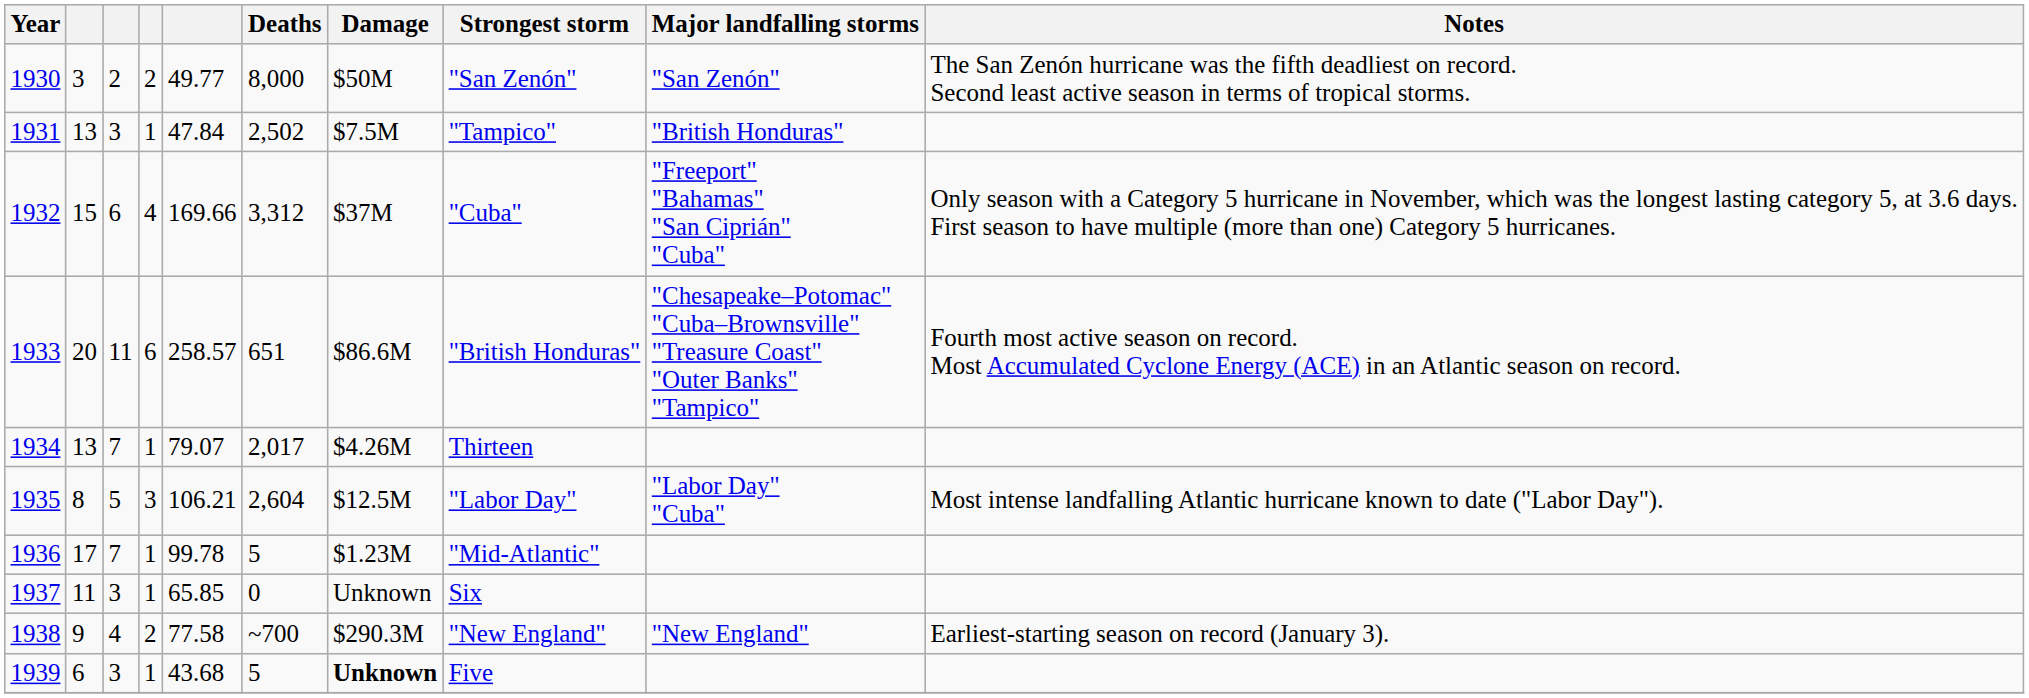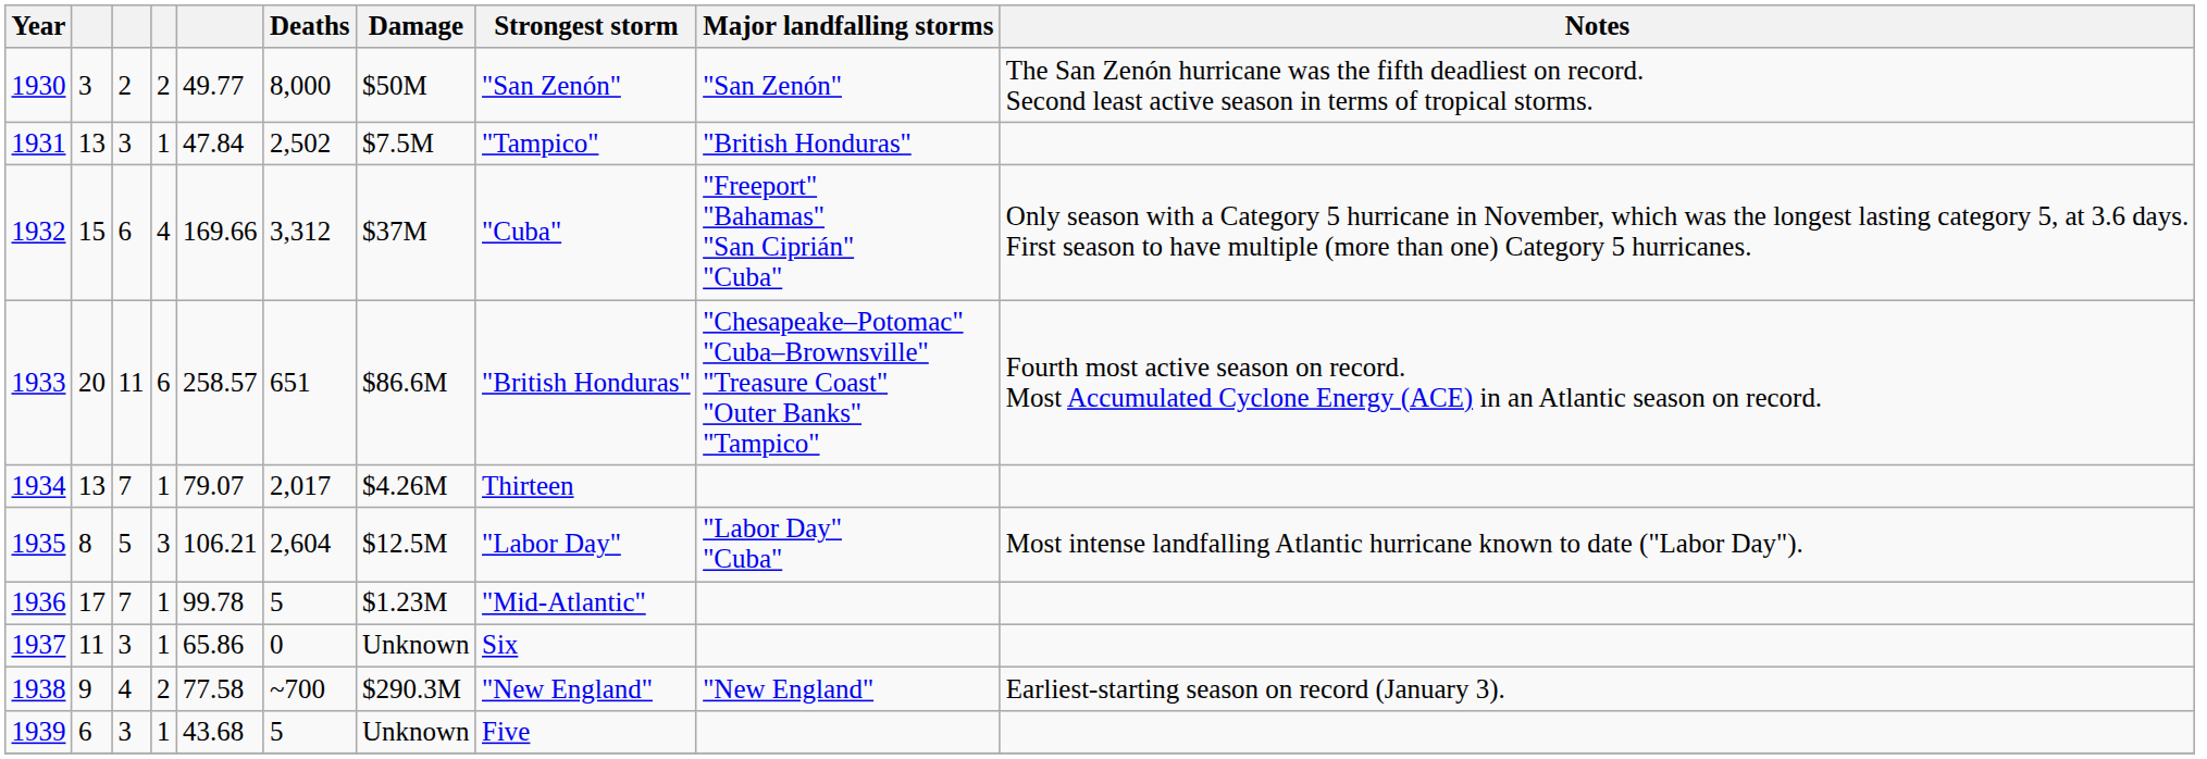1937 | column 5: 65.85 -> 65.86
1939 | Damage: bold -> normal
